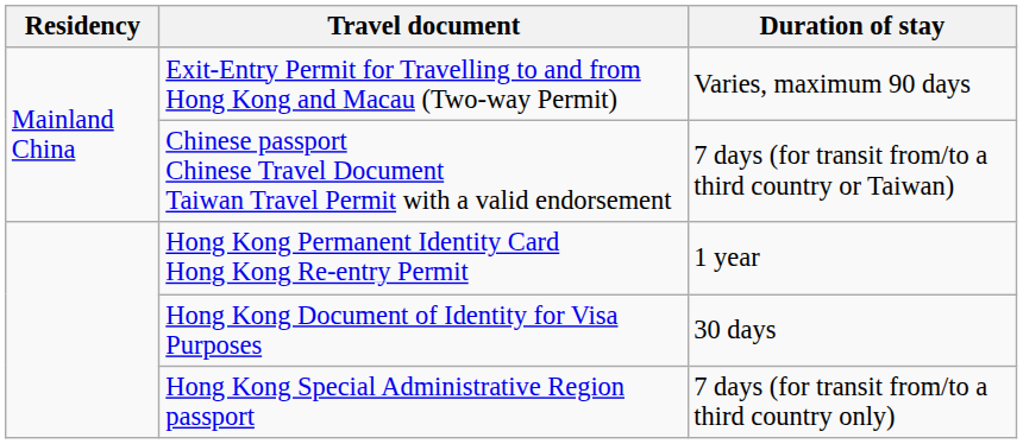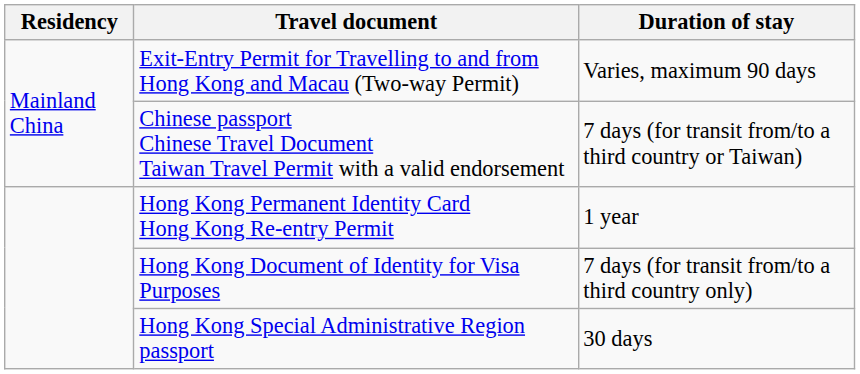Hong Kong Document of Identity for Visa Purposes | Duration of stay: 30 days -> 7 days (for transit from/to a third country only)
Hong Kong Special Administrative Region passport | Duration of stay: 7 days (for transit from/to a third country only) -> 30 days
